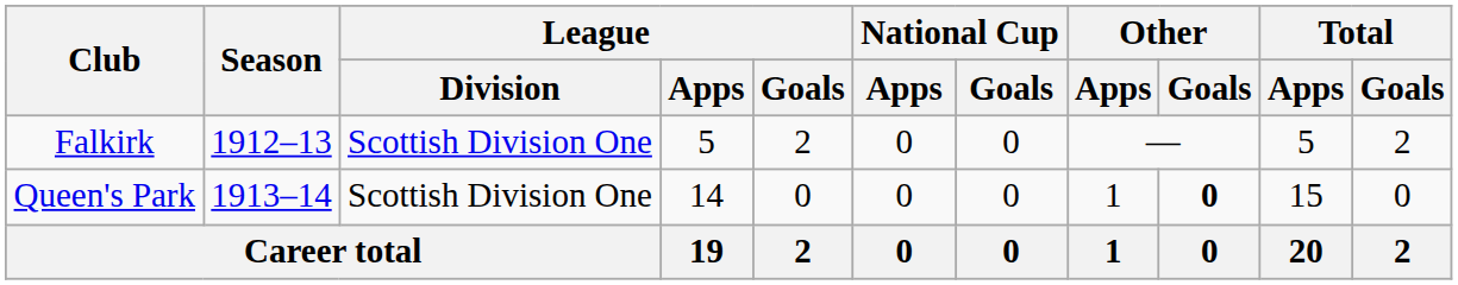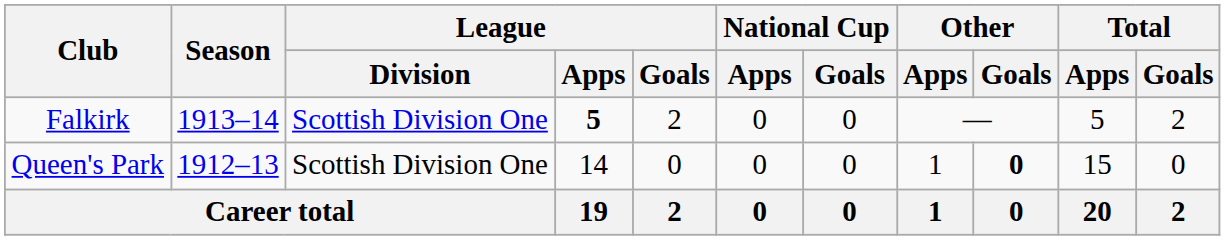Falkirk | Season: 1912–13 -> 1913–14
Falkirk | League / Apps: normal -> bold
Queen's Park | Season: 1913–14 -> 1912–13
